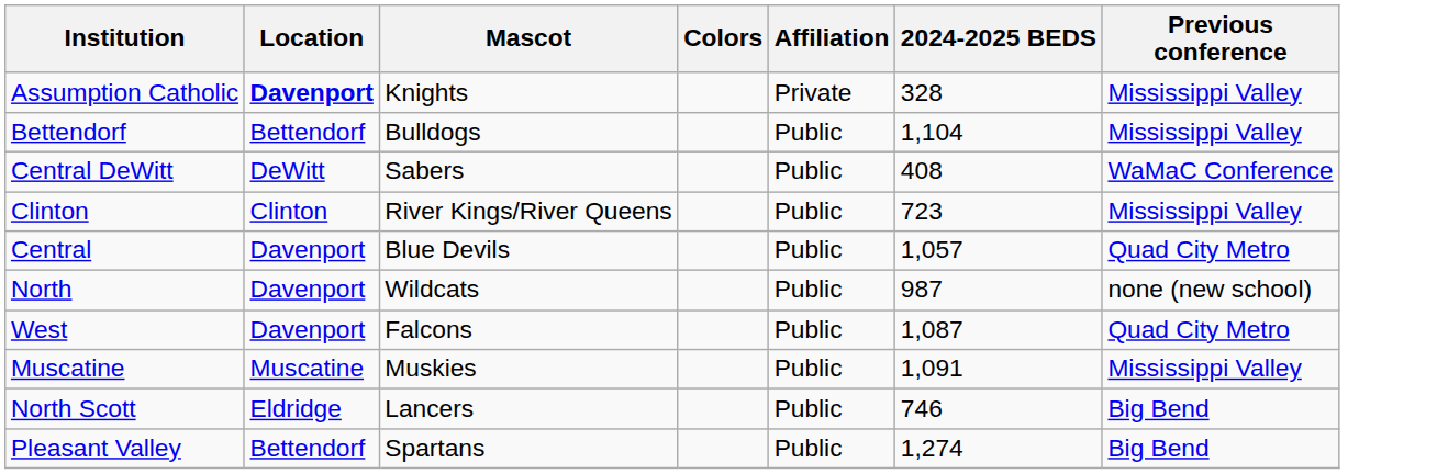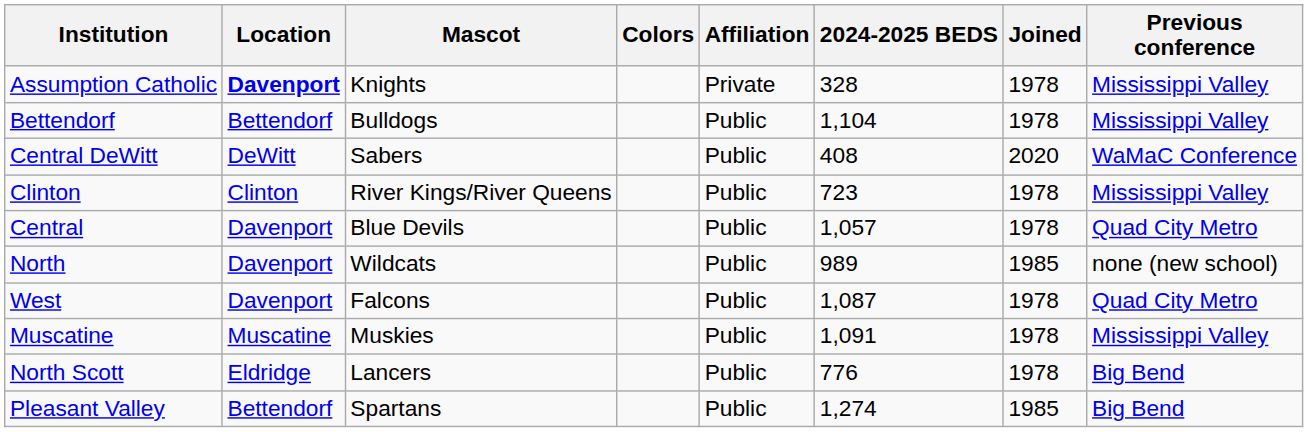+ column: Joined | 1978 | 1978 | 2020 | 1978 | 1978 | 1985 | 1978 | 1978 | 1978 | 1985
North | 2024-2025 BEDS: 987 -> 989
North Scott | 2024-2025 BEDS: 746 -> 776
